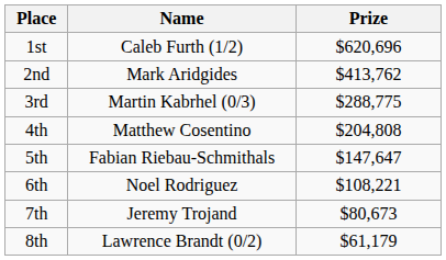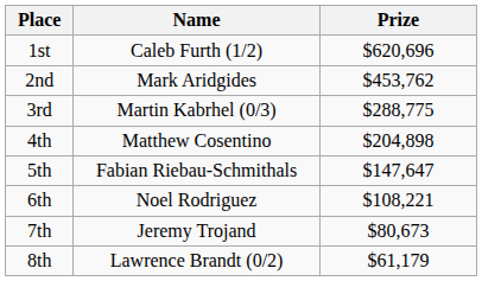2nd | Prize: $413,762 -> $453,762
4th | Prize: $204,808 -> $204,898
